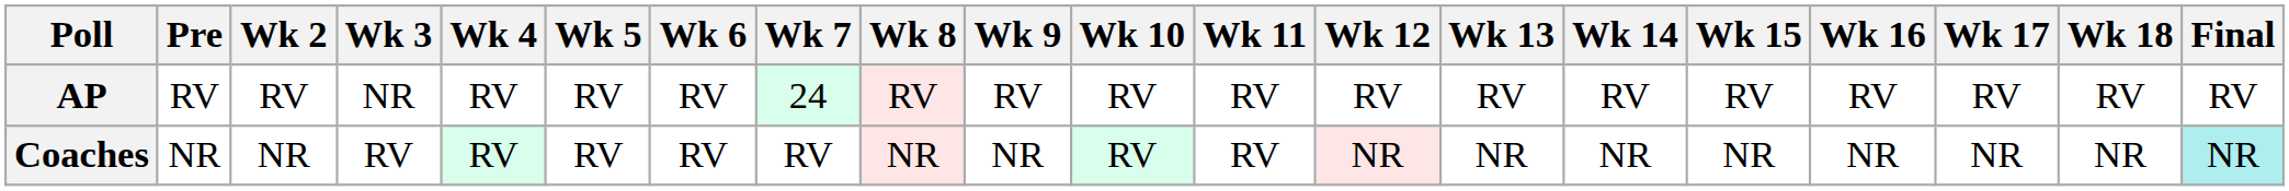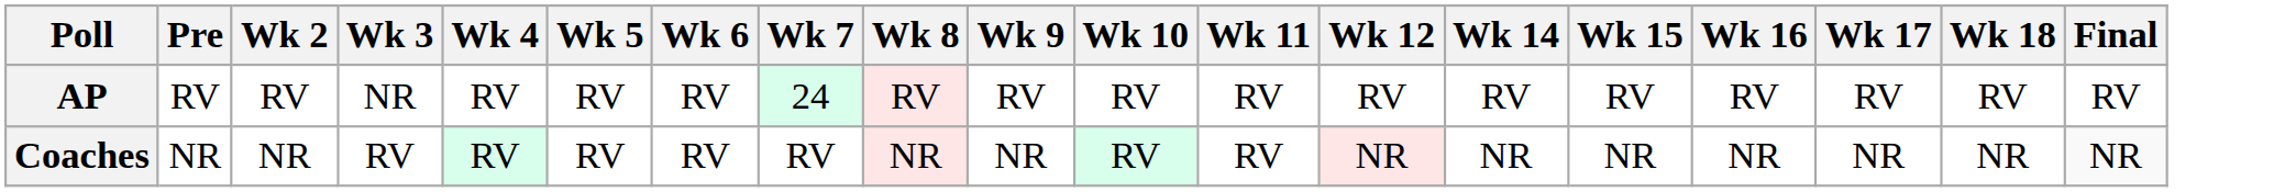- column: Wk 13 | RV | NR
Coaches | Final: paleturquoise background -> no background
